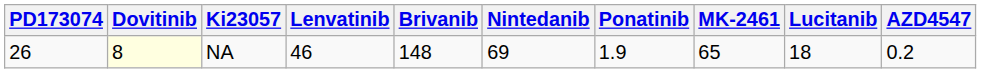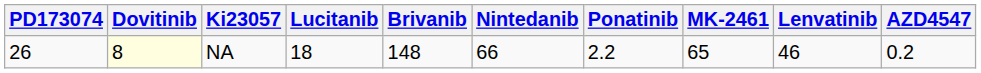columns swapped: Lenvatinib <-> Lucitanib
NA | Nintedanib: 69 -> 66
NA | Ponatinib: 1.9 -> 2.2
